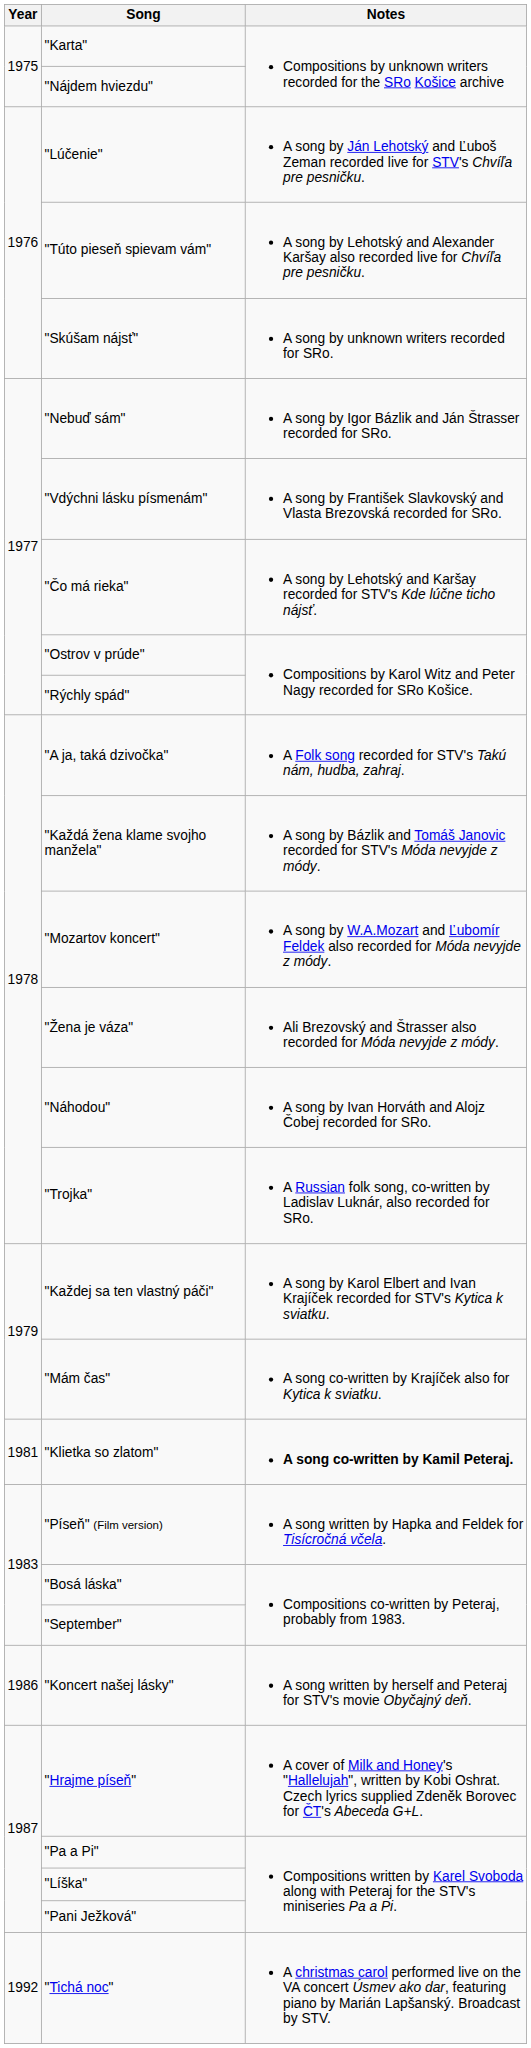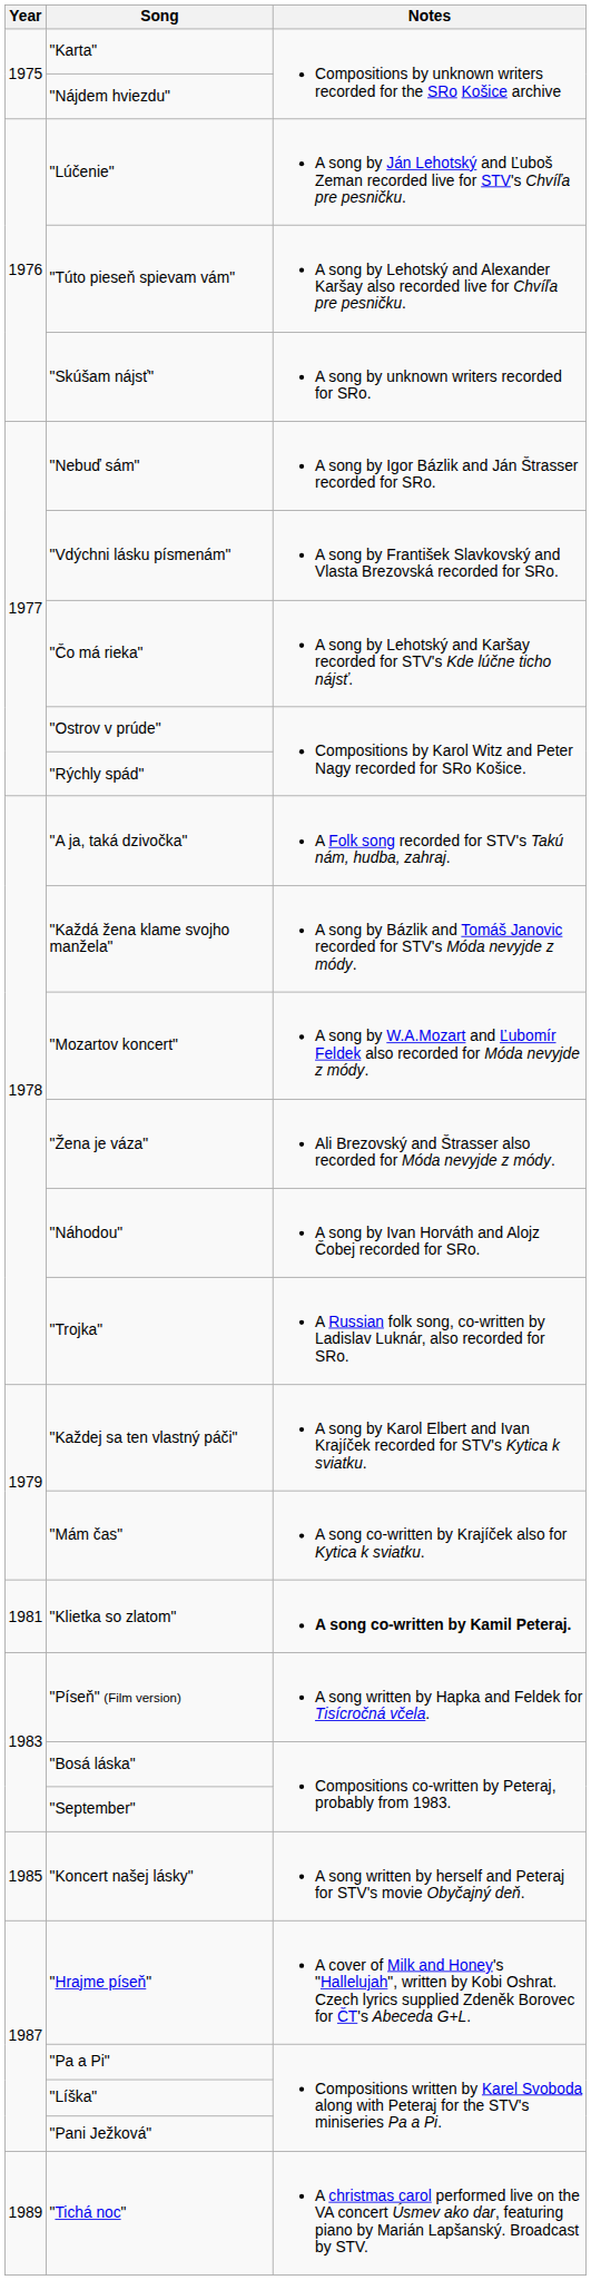"Koncert našej lásky" | Year: 1986 -> 1985
"Tichá noc" | Year: 1992 -> 1989
